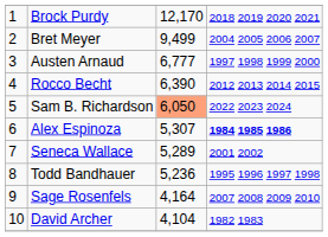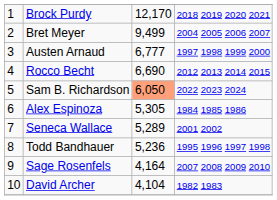Rocco Becht | column 3: 6,390 -> 6,690
Alex Espinoza | column 3: 5,307 -> 5,305
Alex Espinoza | column 4: bold -> normal
